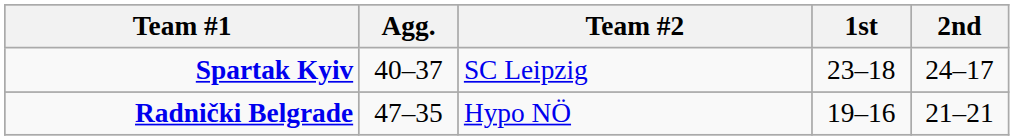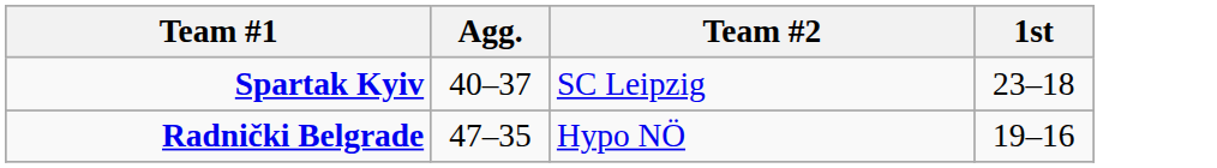- column: 2nd | 24–17 | 21–21
